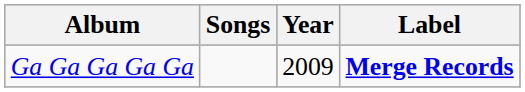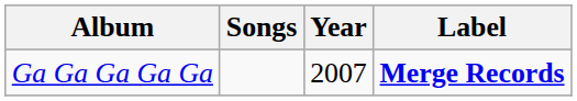Ga Ga Ga Ga Ga | Year: 2009 -> 2007
